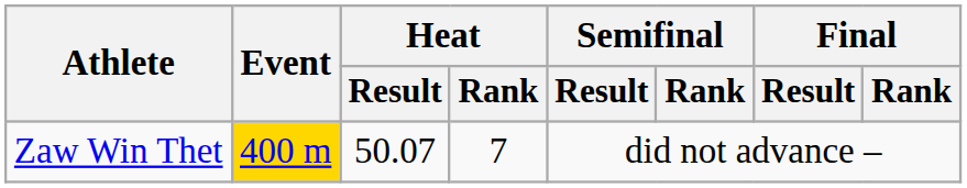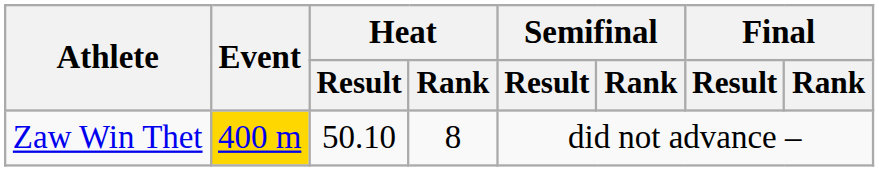Zaw Win Thet | Heat / Result: 50.07 -> 50.10
Zaw Win Thet | Heat / Rank: 7 -> 8
